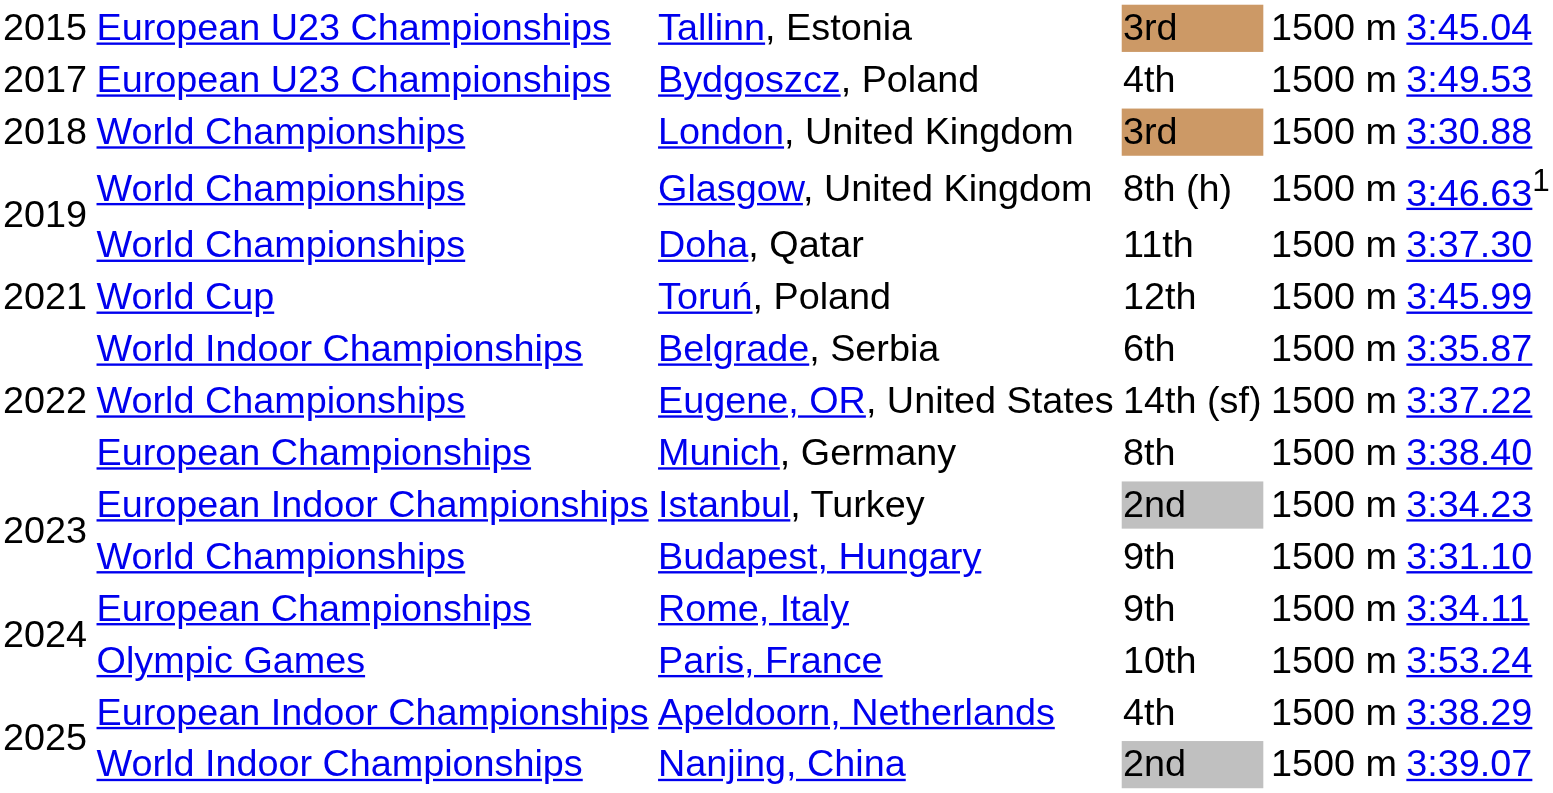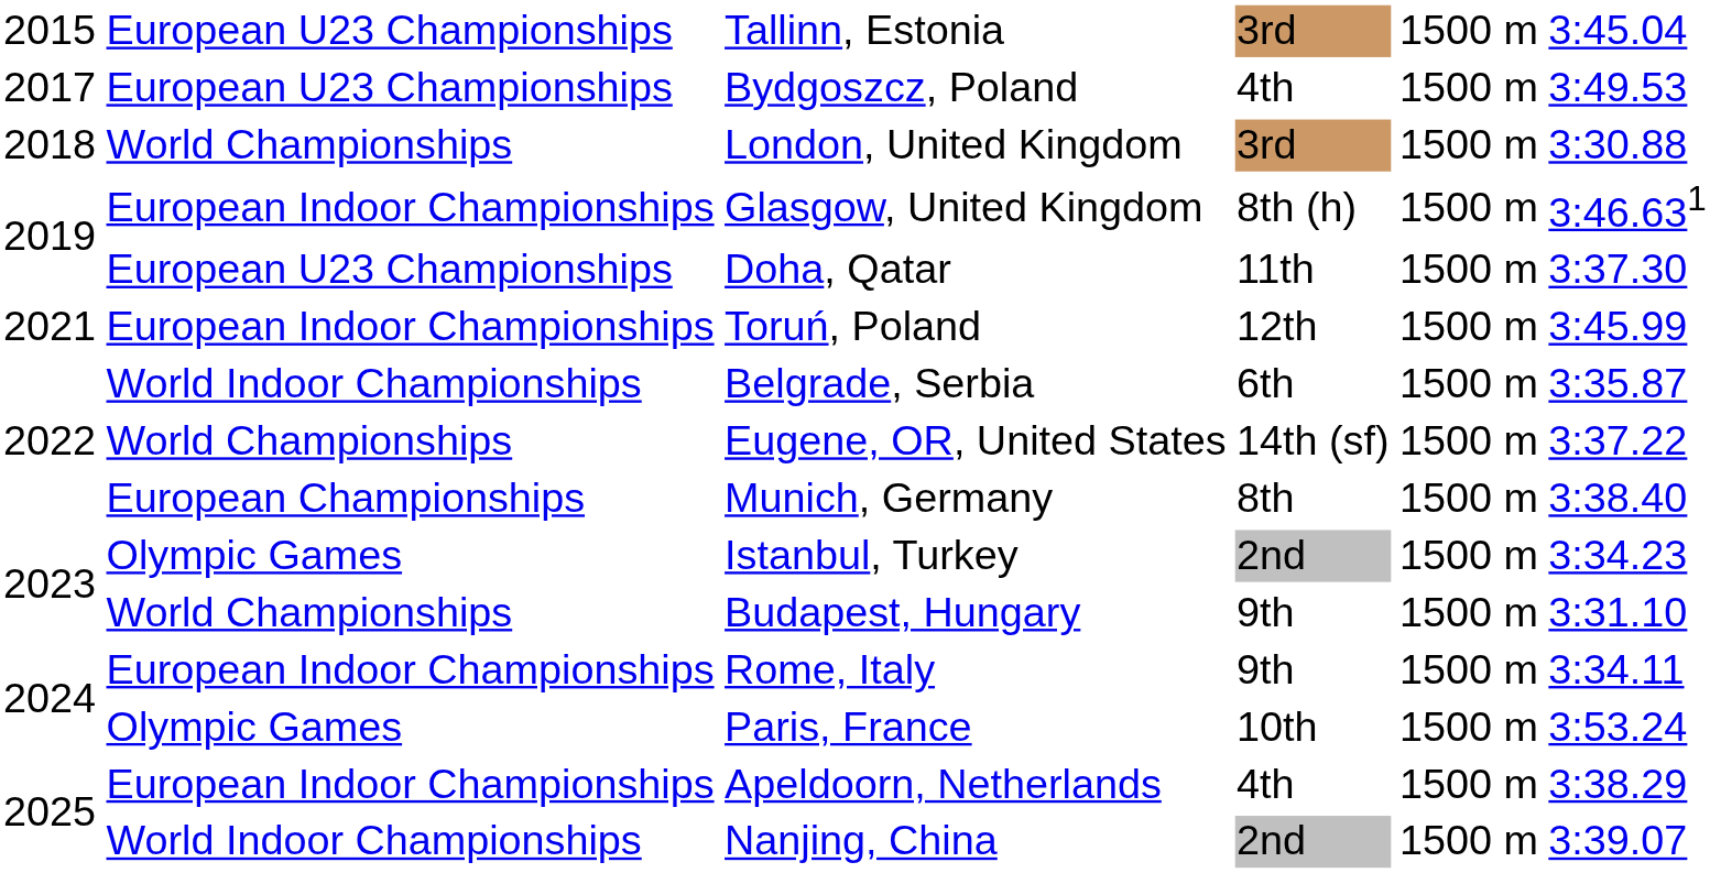Glasgow, United Kingdom | column 2: World Championships -> European Indoor Championships
Doha, Qatar | column 2: World Championships -> European U23 Championships
Toruń, Poland | column 2: World Cup -> European Indoor Championships
Istanbul, Turkey | column 2: European Indoor Championships -> Olympic Games
Rome, Italy | column 2: European Championships -> European Indoor Championships
